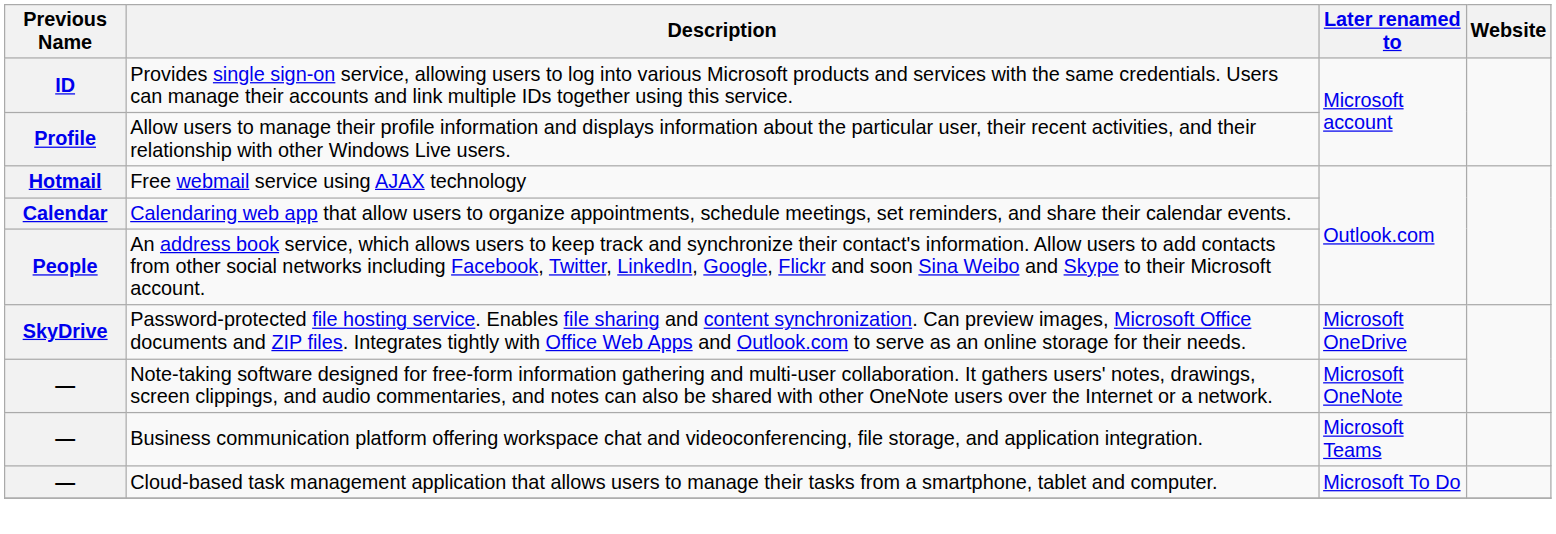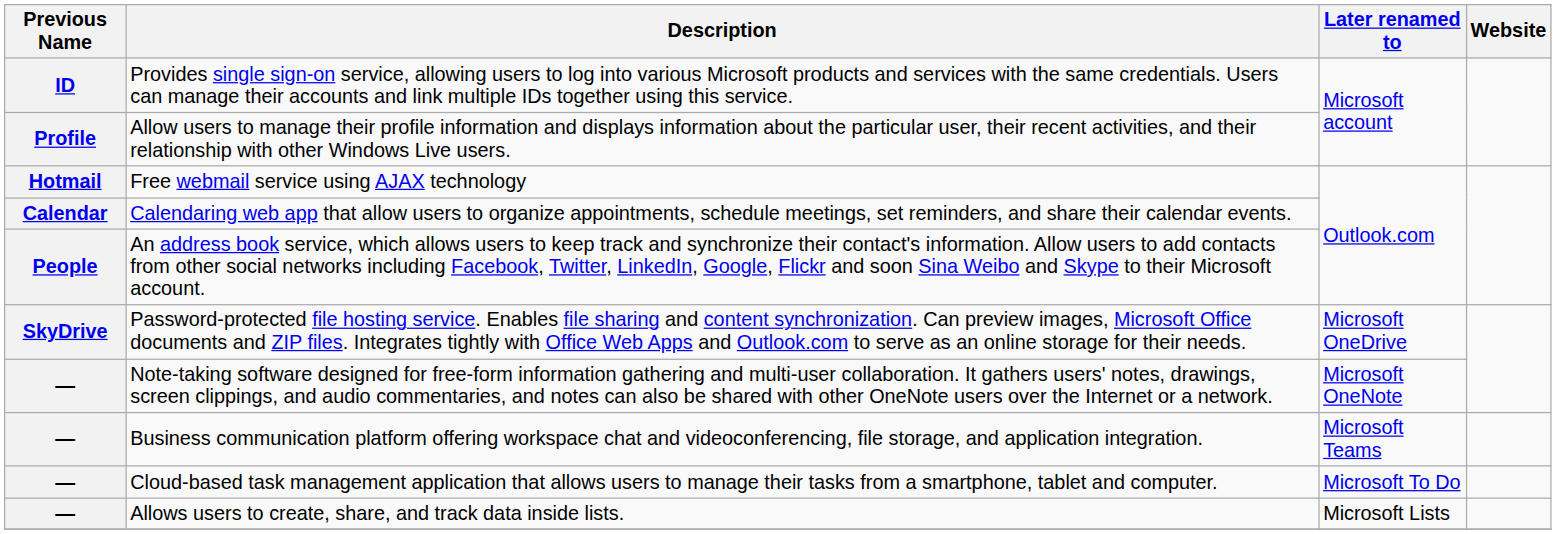+ row: — | Allows users to create, share, and track data inside lists. | Microsoft Lists
